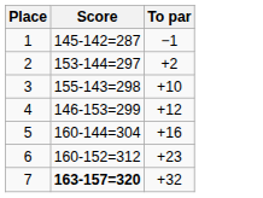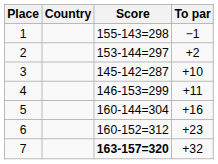+ column: Country
1 | Score: 145-142=287 -> 155-143=298
3 | Score: 155-143=298 -> 145-142=287
4 | To par: +12 -> +11
